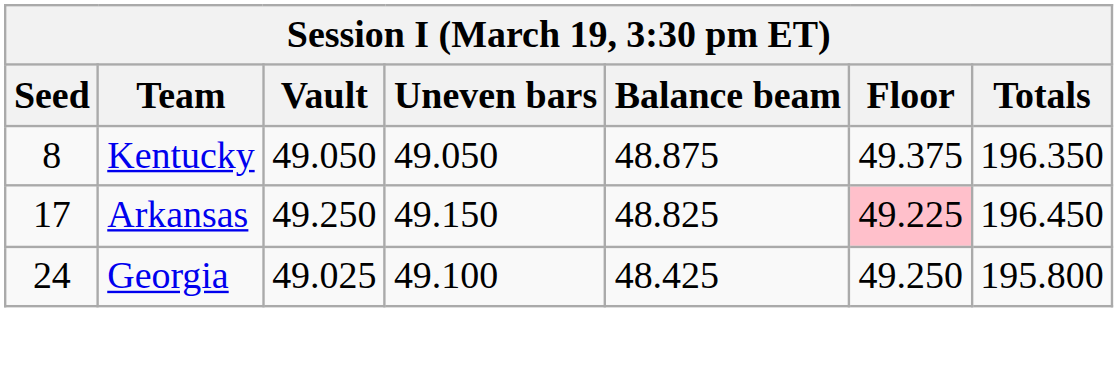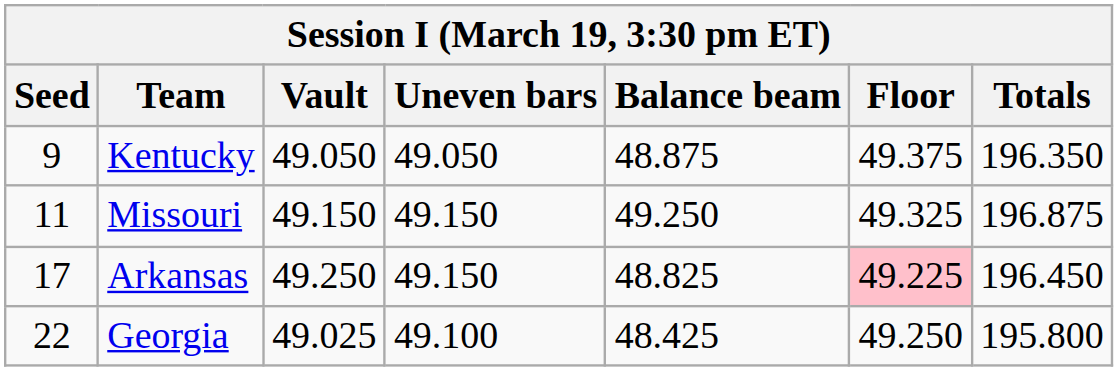Kentucky | Seed: 8 -> 9
+ row: 11 | Missouri | 49.150 | 49.150 | 49.250 | 49.325 | 196.875
Georgia | Seed: 24 -> 22
